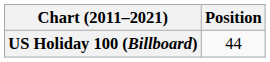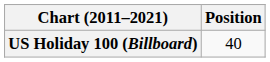US Holiday 100 (Billboard) | Position: 44 -> 40
